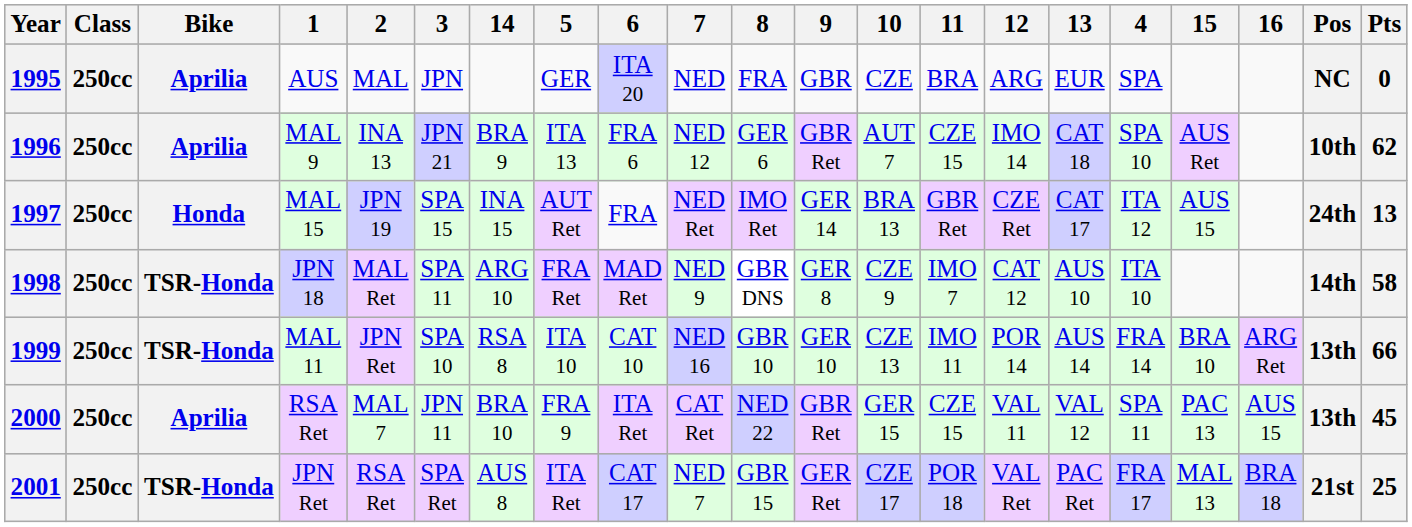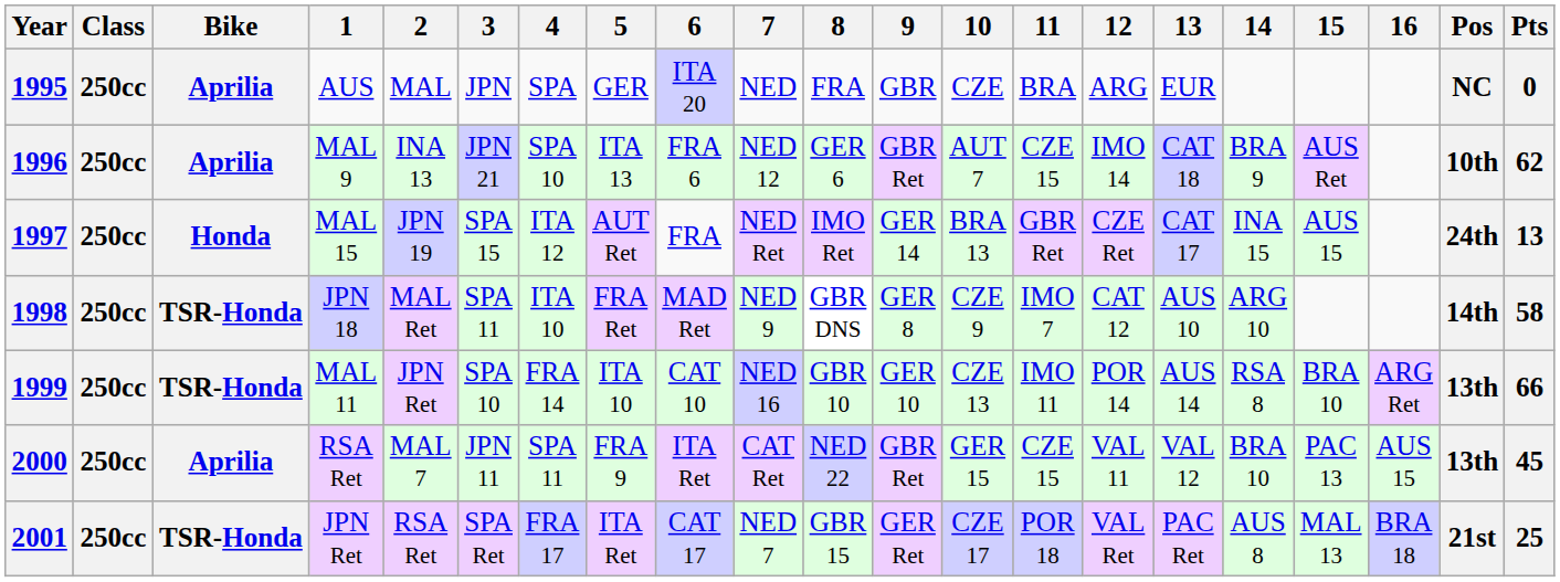columns swapped: 4 <-> 14
